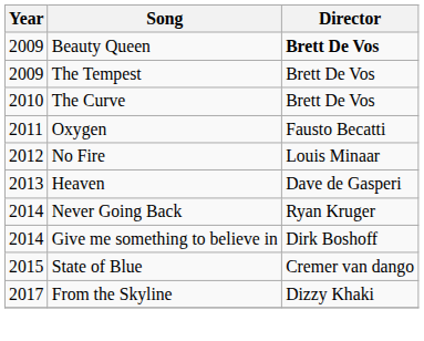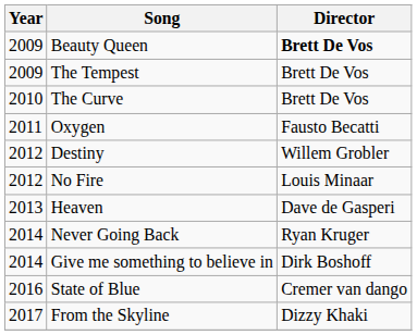+ row: 2012 | Destiny | Willem Grobler
State of Blue | Year: 2015 -> 2016
